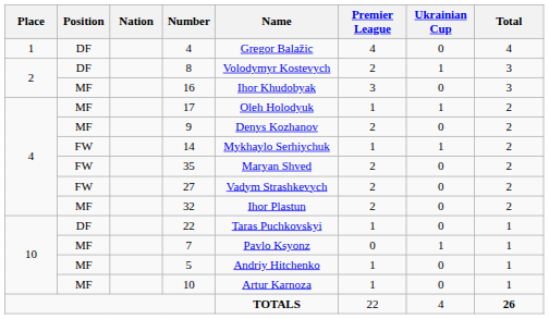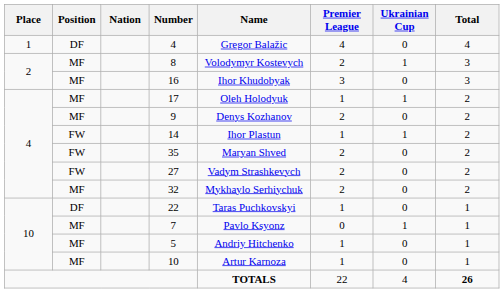8 | Position: DF -> MF
14 | Name: Mykhaylo Serhiychuk -> Ihor Plastun
32 | Name: Ihor Plastun -> Mykhaylo Serhiychuk
